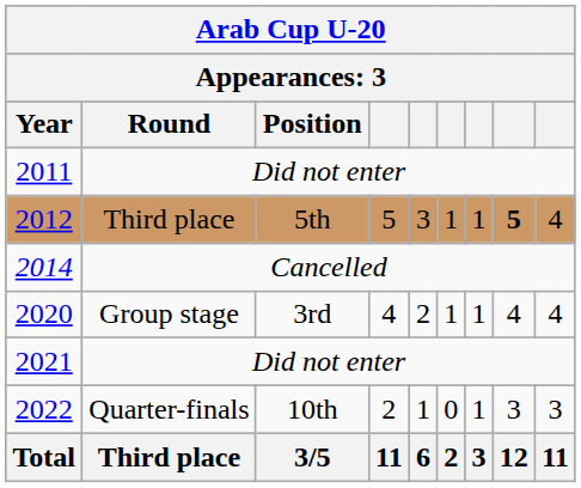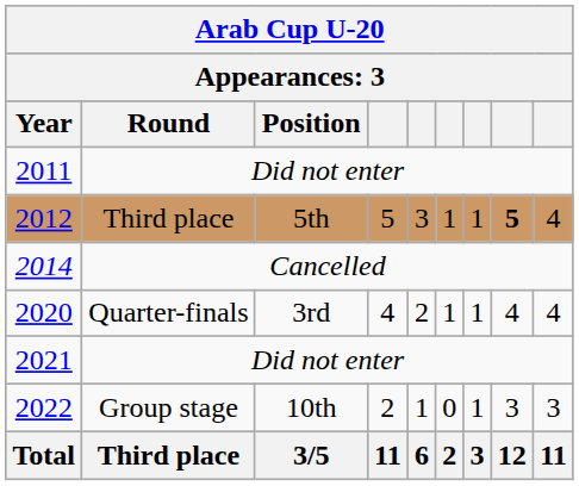2020 | Round: Group stage -> Quarter-finals
2022 | Round: Quarter-finals -> Group stage
